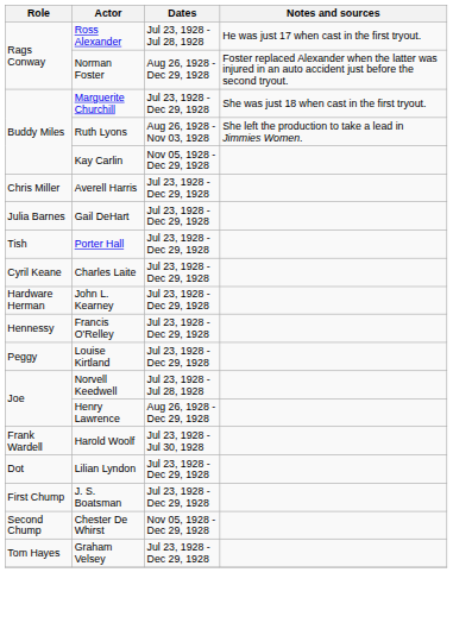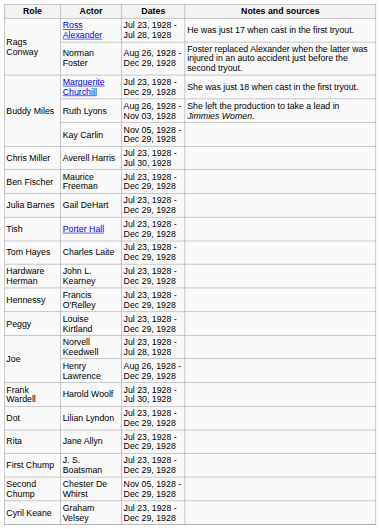Averell Harris | Dates: Jul 23, 1928 - Dec 29, 1928 -> Jul 23, 1928 - Jul 30, 1928
+ row: Ben Fischer | Maurice Freeman | Jul 23, 1928 - Dec 29, 1928
Charles Laite | Role: Cyril Keane -> Tom Hayes
+ row: Rita | Jane Allyn | Jul 23, 1928 - Dec 29, 1928
Graham Velsey | Role: Tom Hayes -> Cyril Keane
